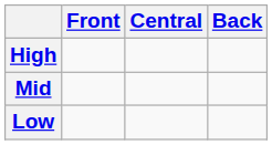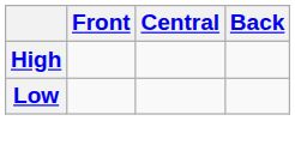- row: Mid
